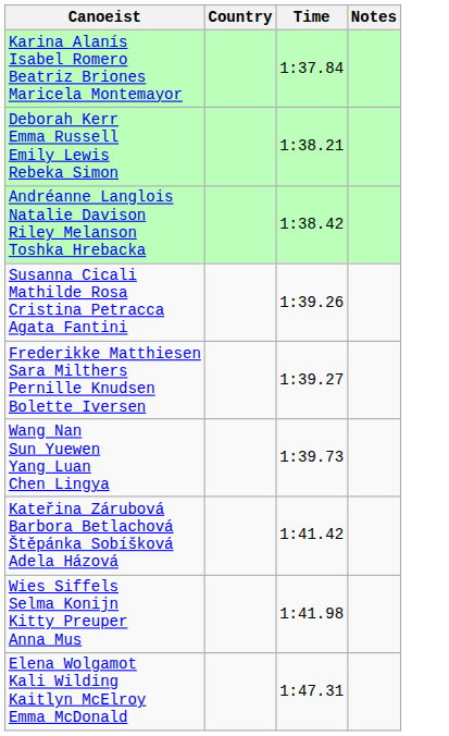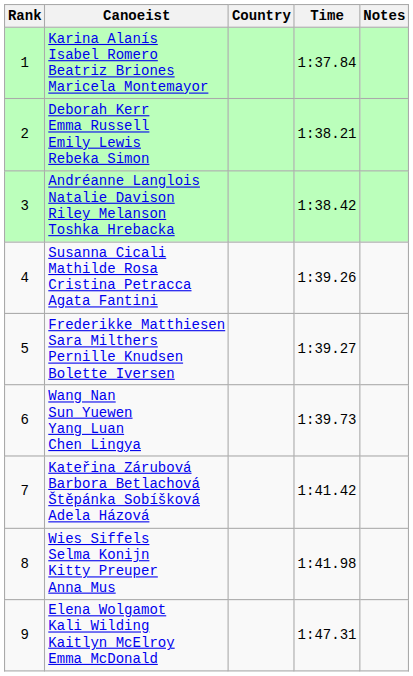+ column: Rank | 1 | 2 | 3 | 4 | 5 | 6 | 7 | 8 | 9
